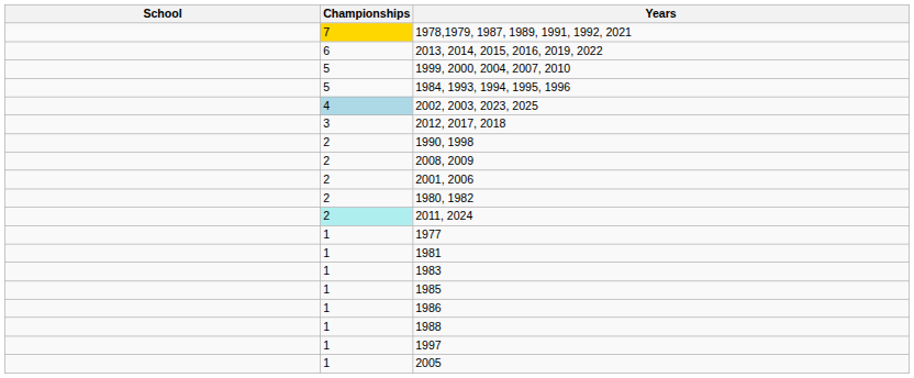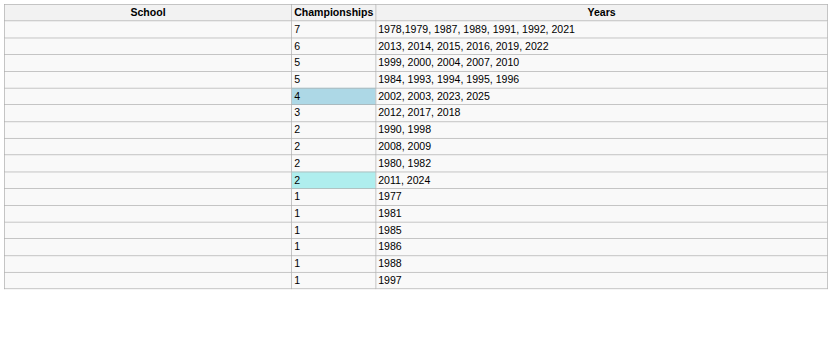1978,1979, 1987, 1989, 1991, 1992, 2021 | Championships: gold background -> no background
- row: 2 | 2001, 2006
- row: 1 | 1983
- row: 1 | 2005
